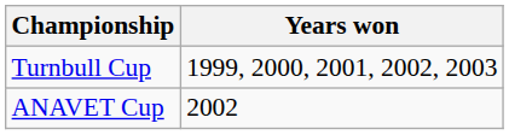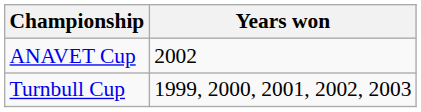rows swapped: Turnbull Cup <-> ANAVET Cup
